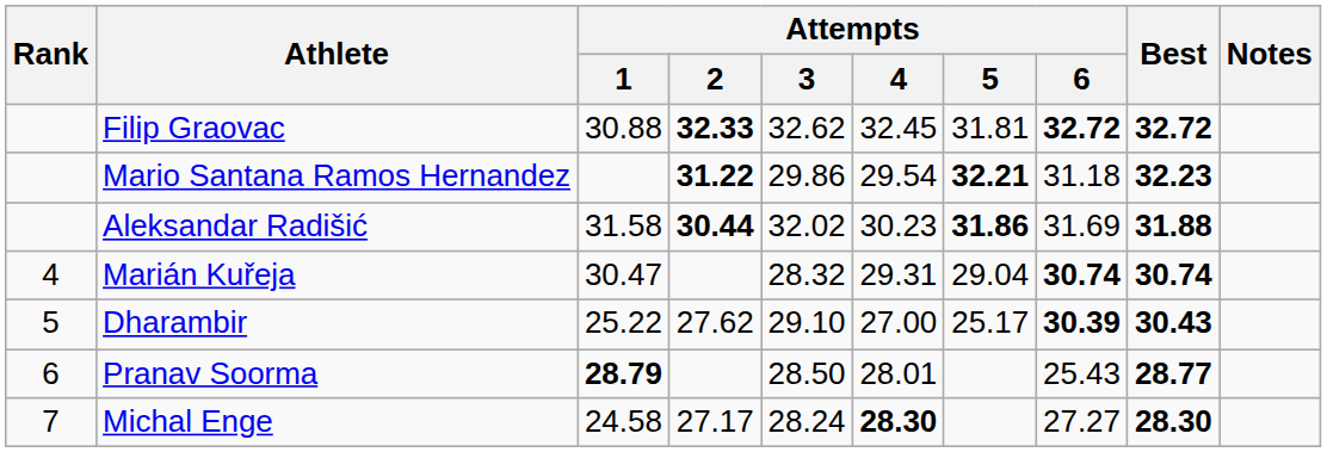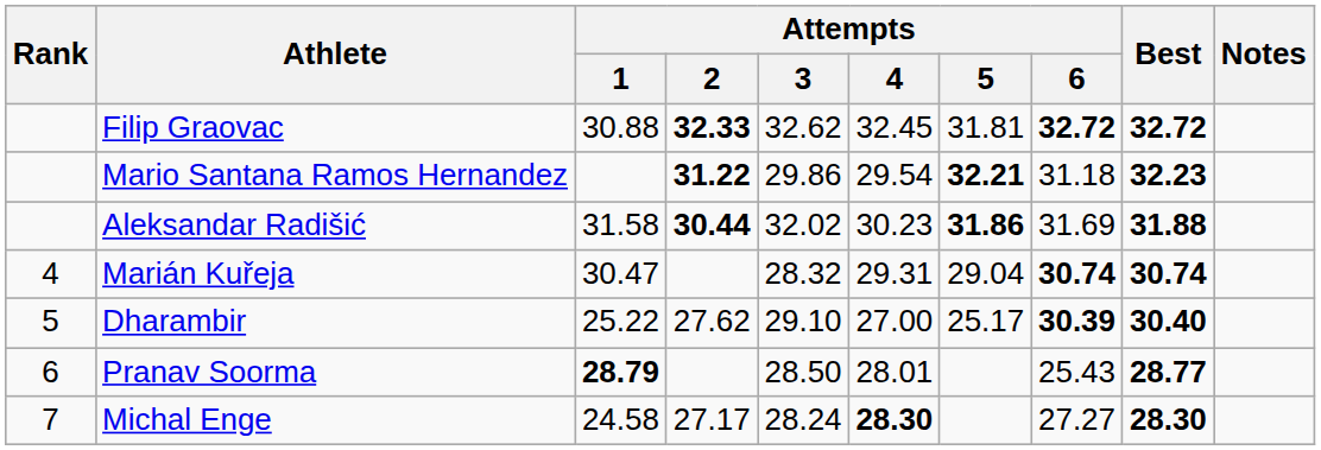Dharambir | Best: 30.43 -> 30.40
